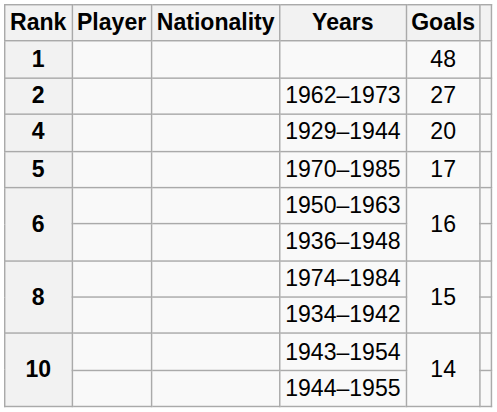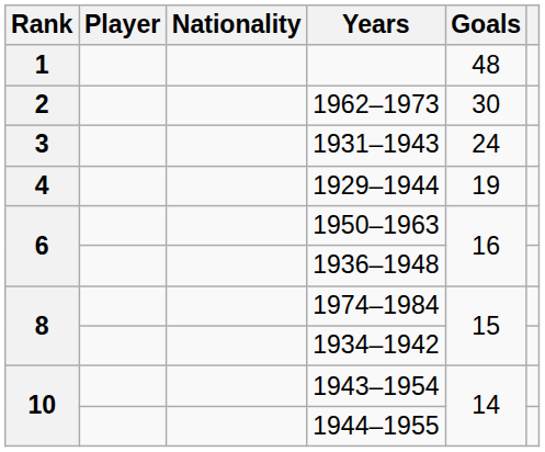1962–1973 | Goals: 27 -> 30
+ row: 3 | 1931–1943 | 24
1929–1944 | Goals: 20 -> 19
- row: 5 | 1970–1985 | 17
